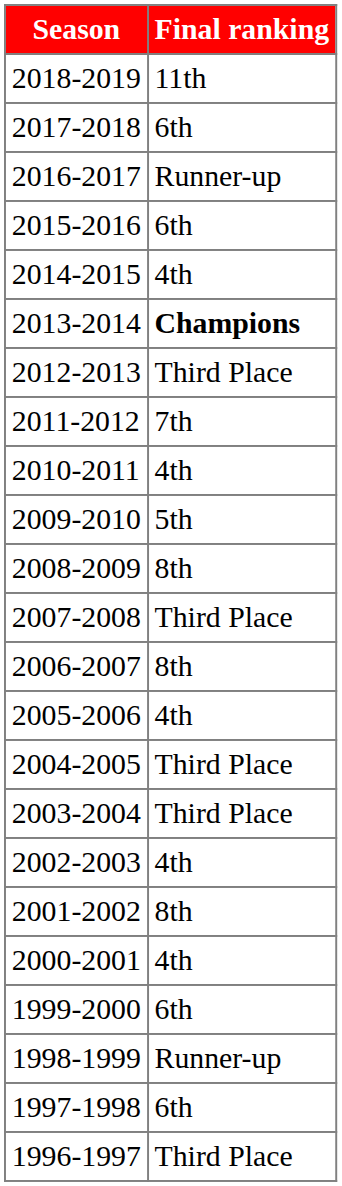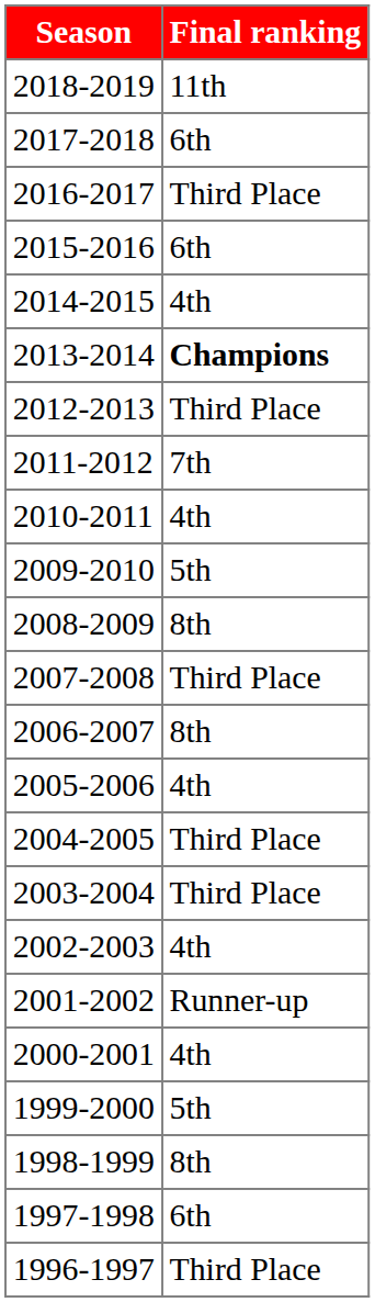2016-2017 | Final ranking: Runner-up -> Third Place
2001-2002 | Final ranking: 8th -> Runner-up
1999-2000 | Final ranking: 6th -> 5th
1998-1999 | Final ranking: Runner-up -> 8th
